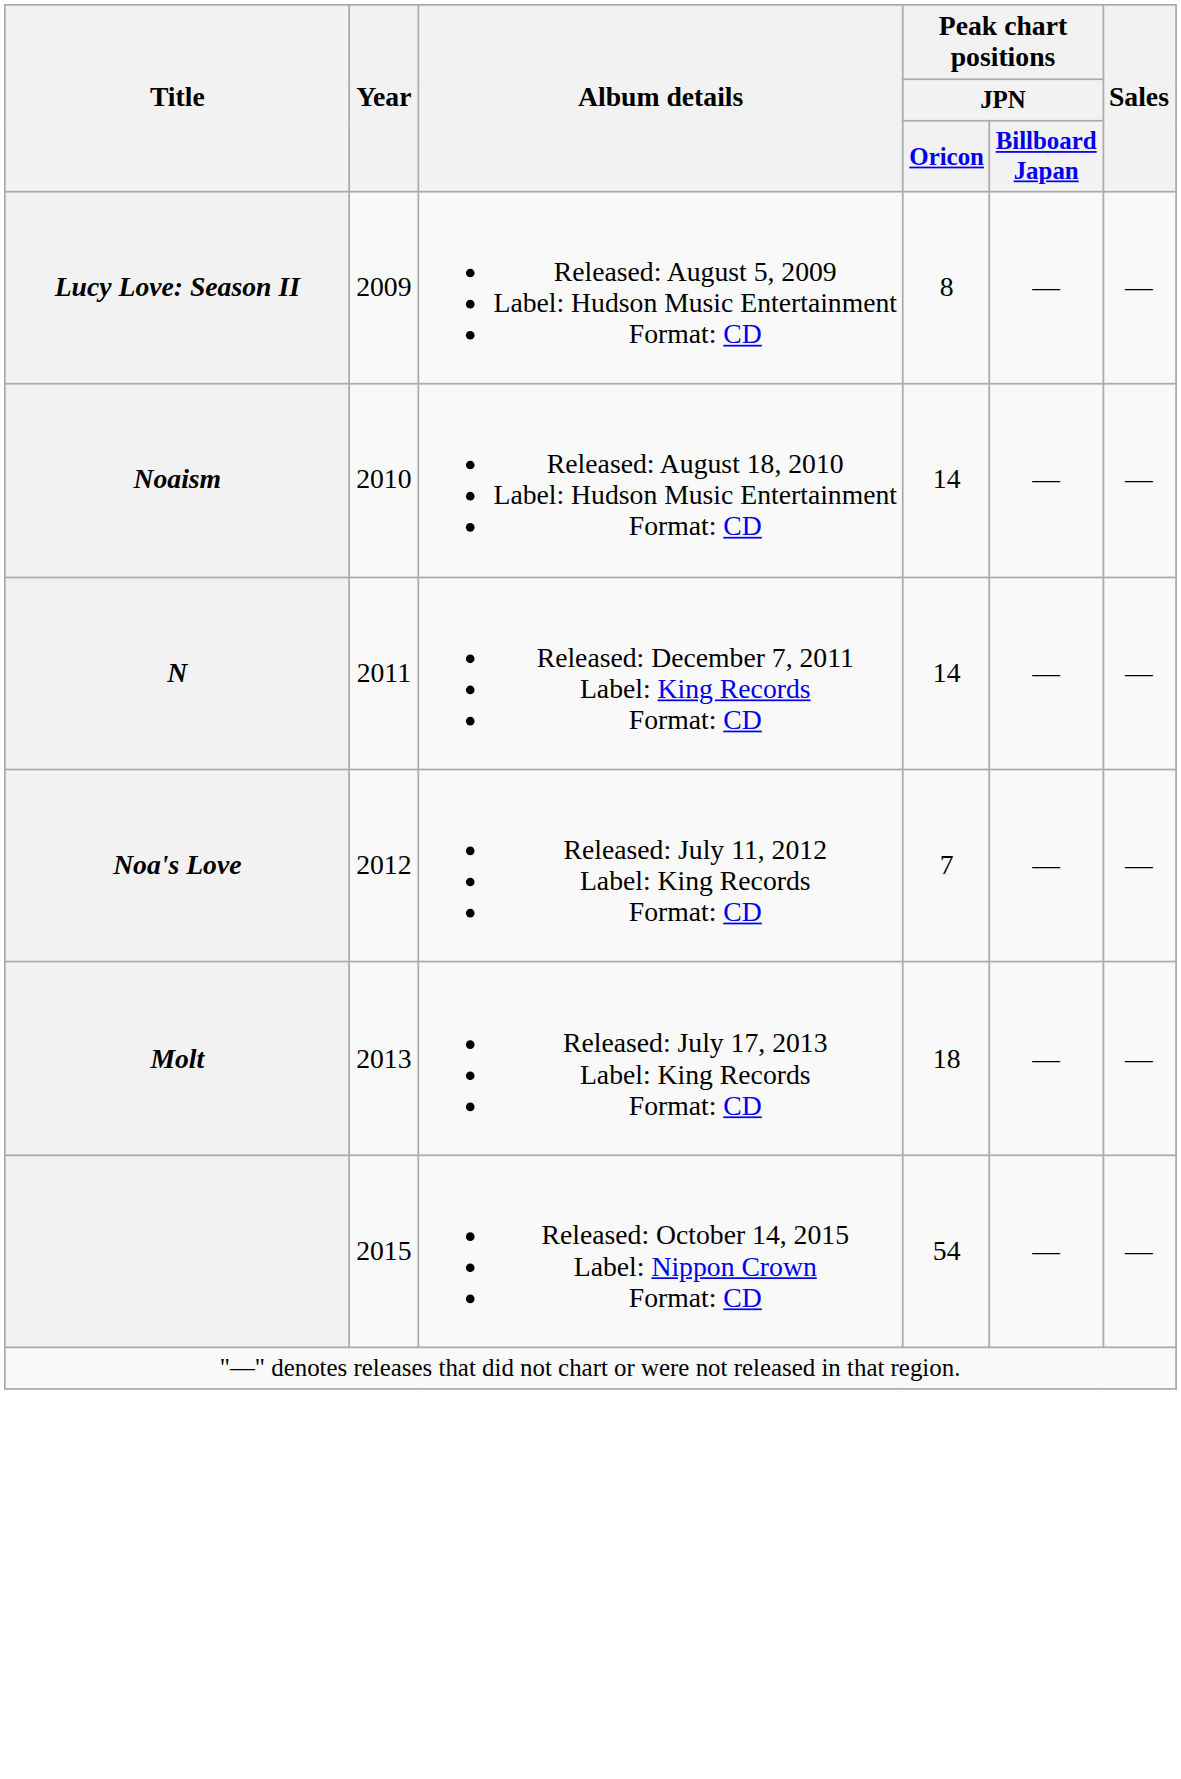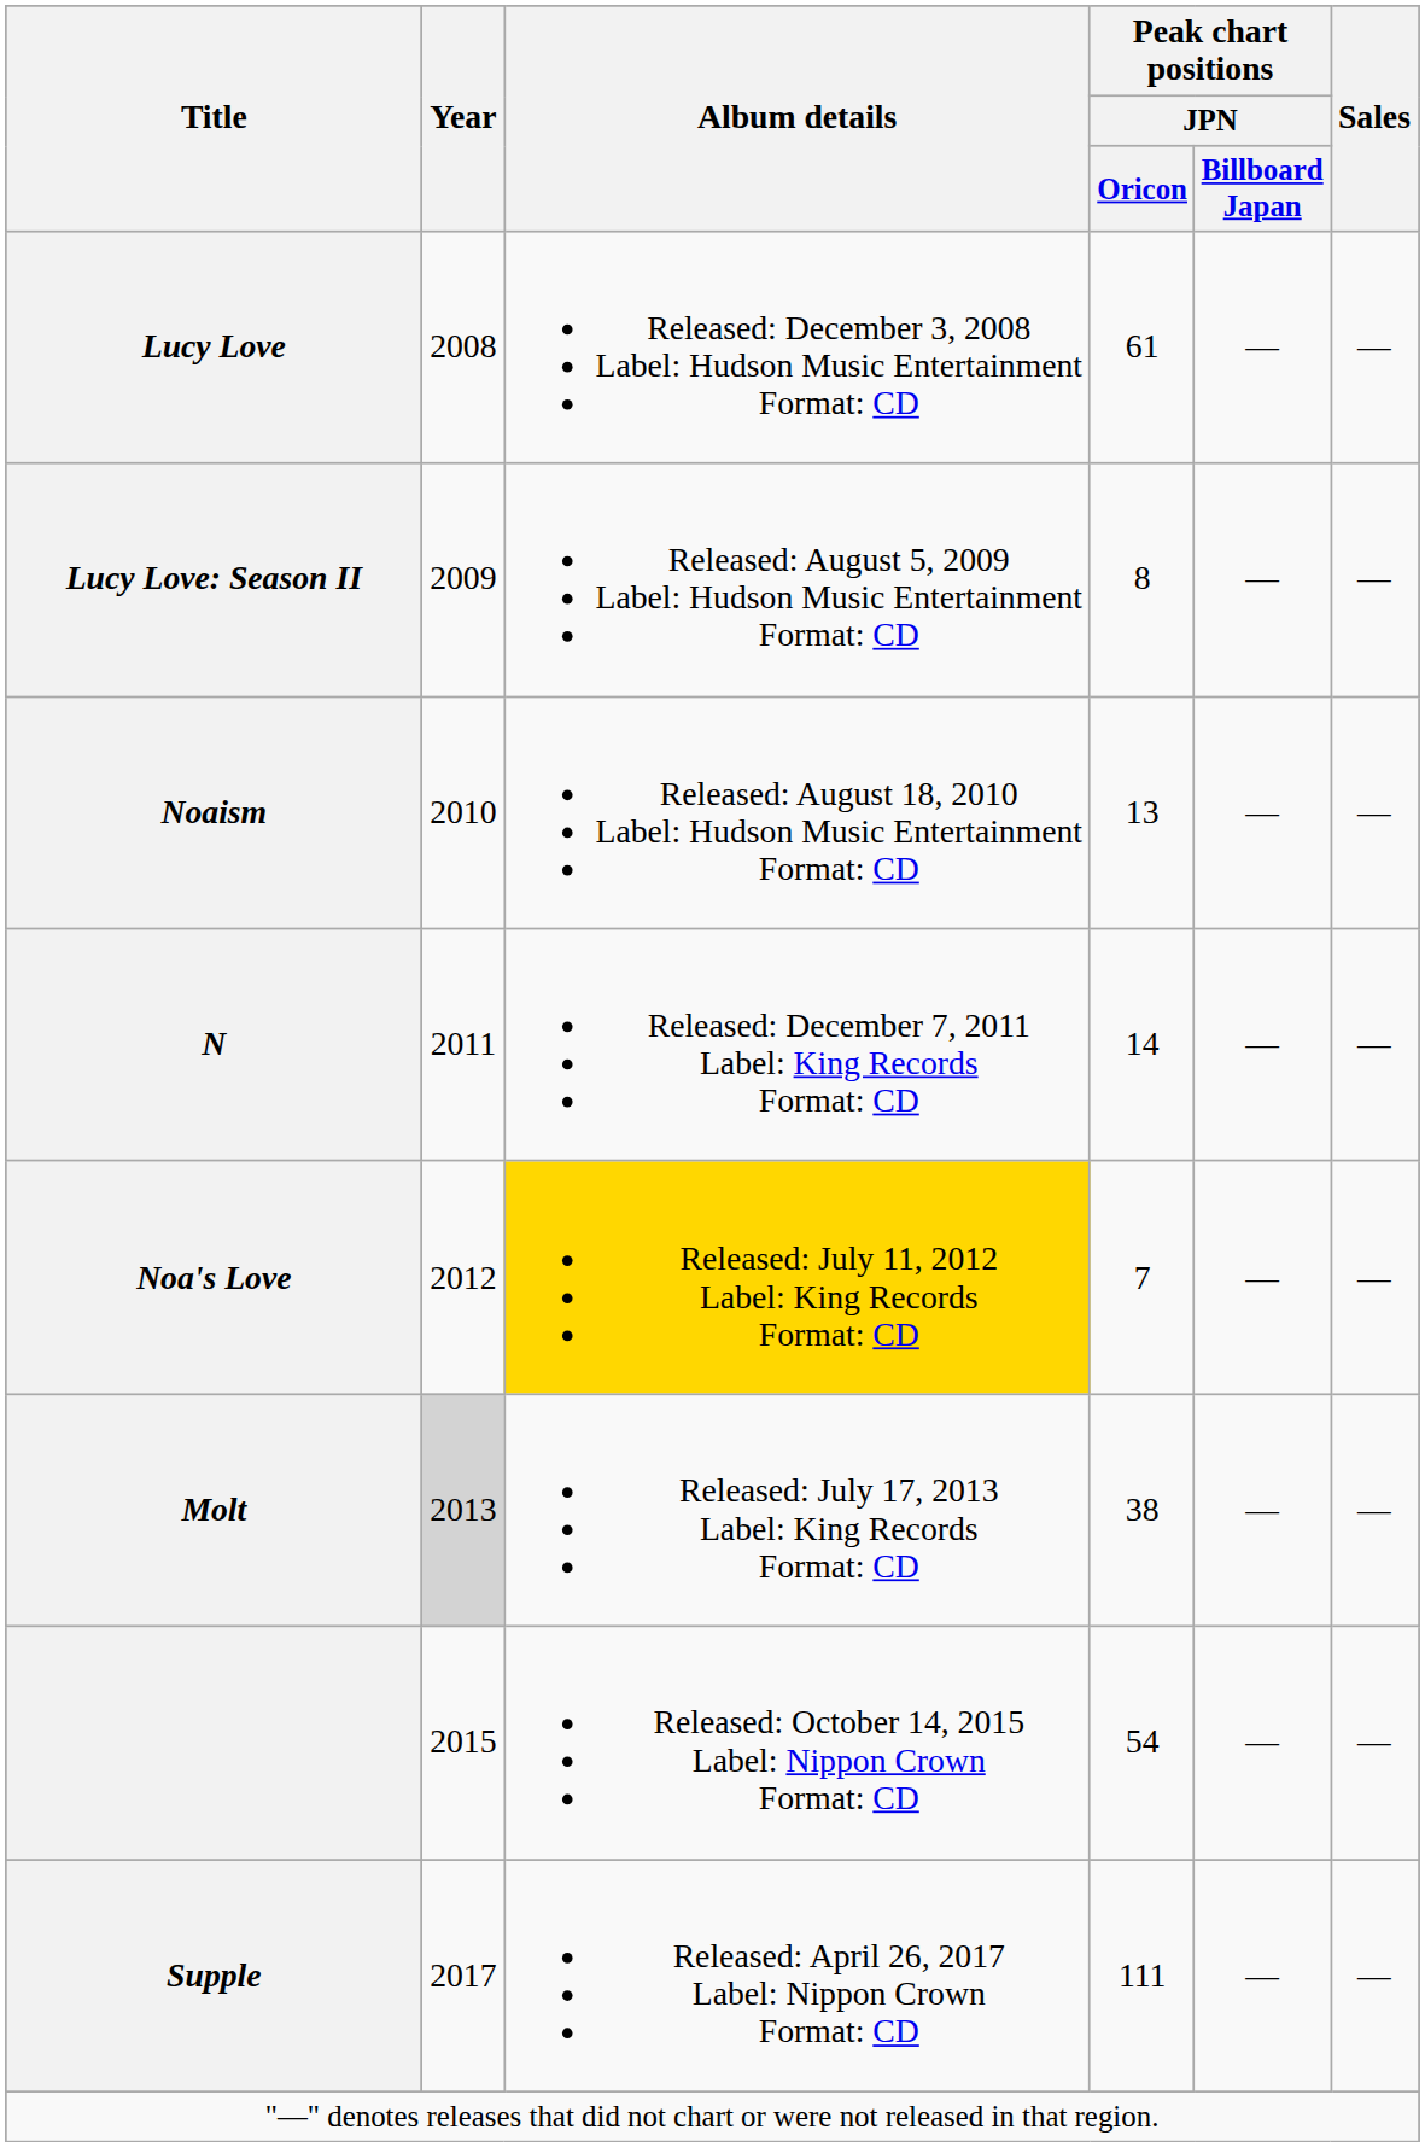+ row: Lucy Love | 2008 | Released: December 3, 2008 Label: Hudson Music Entertainment Format: CD | 61 | — | —
Noaism | Peak chart positions / JPN / Oricon: 14 -> 13
Noa's Love | Album details: no background -> gold background
Molt | Year: no background -> lightgrey background
Molt | Peak chart positions / JPN / Oricon: 18 -> 38
+ row: Supple | 2017 | Released: April 26, 2017 Label: Nippon Crown Format: CD | 111 | — | —
